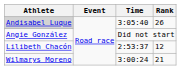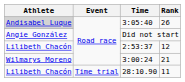+ row: Lilibeth Chacón | Time trial | 28:10.90 | 11
